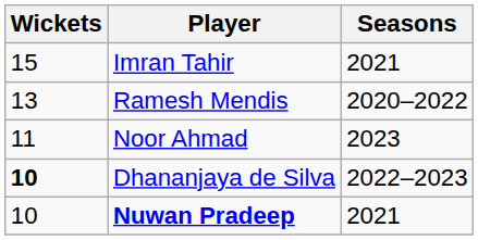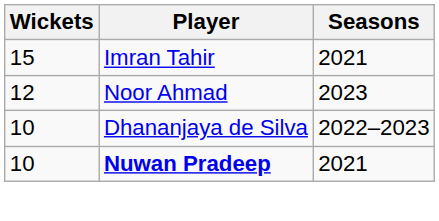- row: 13 | Ramesh Mendis | 2020–2022
Noor Ahmad | Wickets: 11 -> 12
Dhananjaya de Silva | Wickets: bold -> normal
